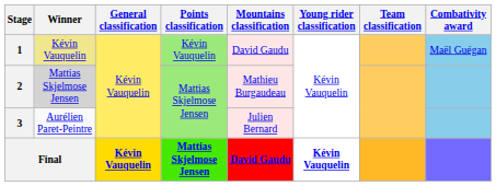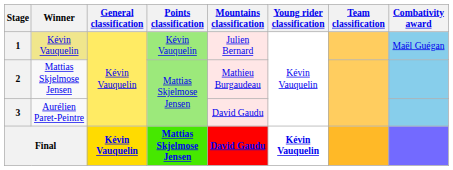1 | Mountains classification: David Gaudu -> Julien Bernard
2 | Winner: lightgrey background -> no background
3 | Mountains classification: Julien Bernard -> David Gaudu
